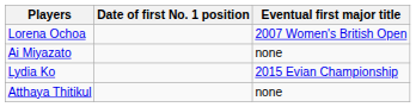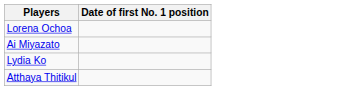- column: Eventual first major title | 2007 Women's British Open | none | 2015 Evian Championship | none
